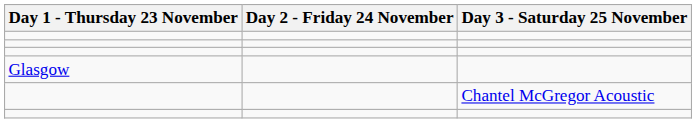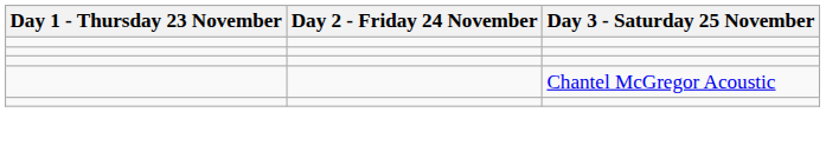- row: Glasgow
